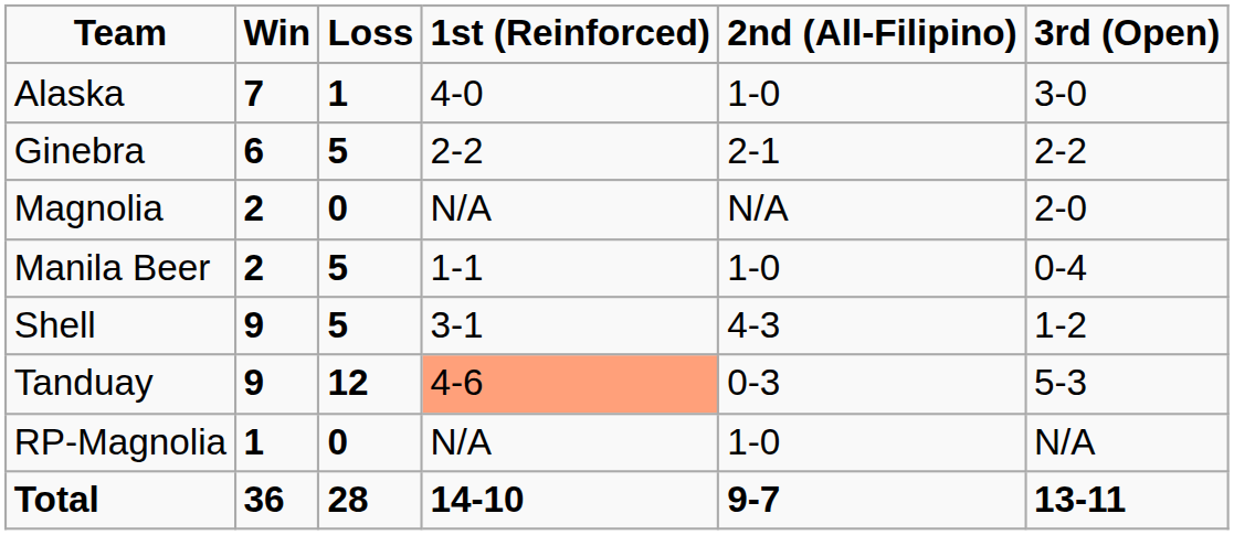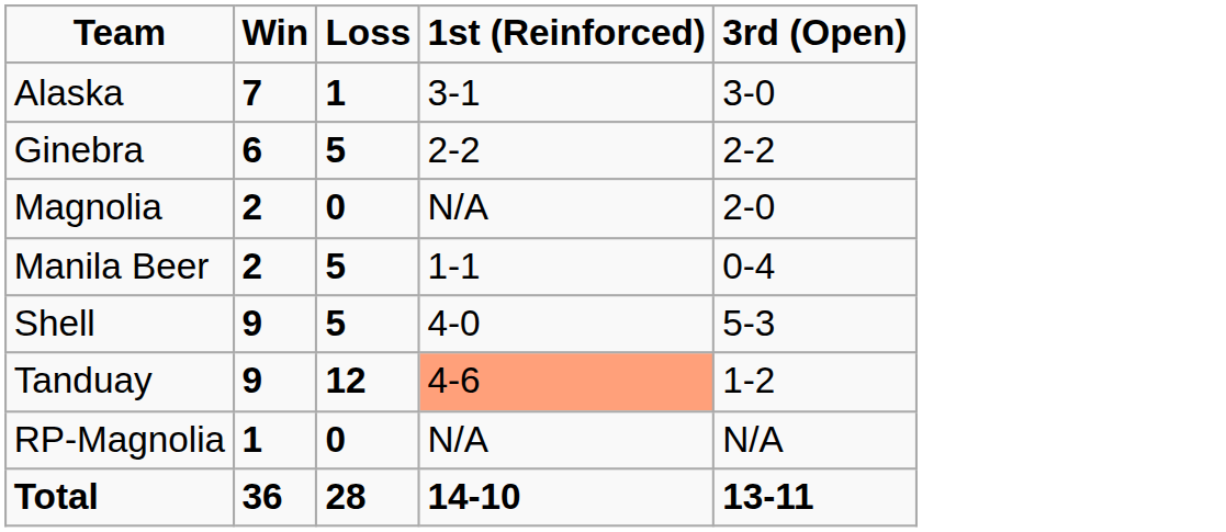- column: 2nd (All-Filipino) | 1-0 | 2-1 | N/A | 1-0 | 4-3 | 0-3 | 1-0 | 9-7
Alaska | 1st (Reinforced): 4-0 -> 3-1
Shell | 1st (Reinforced): 3-1 -> 4-0
Shell | 3rd (Open): 1-2 -> 5-3
Tanduay | 3rd (Open): 5-3 -> 1-2
